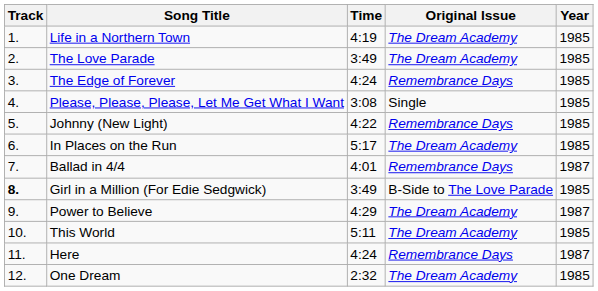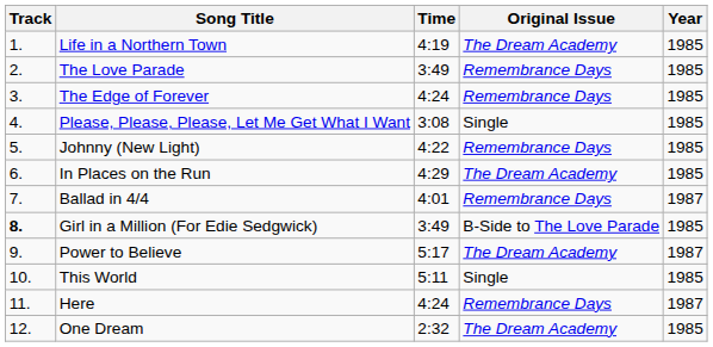The Love Parade | Original Issue: The Dream Academy -> Remembrance Days
In Places on the Run | Time: 5:17 -> 4:29
Power to Believe | Time: 4:29 -> 5:17
This World | Original Issue: The Dream Academy -> Single
